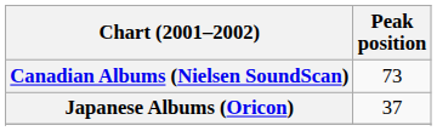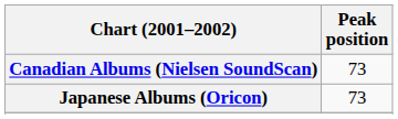Japanese Albums (Oricon) | Peak position: 37 -> 73
